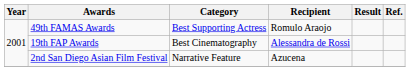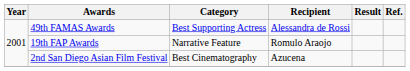49th FAMAS Awards | Recipient: Romulo Araojo -> Alessandra de Rossi
19th FAP Awards | Category: Best Cinematography -> Narrative Feature
19th FAP Awards | Recipient: Alessandra de Rossi -> Romulo Araojo
2nd San Diego Asian Film Festival | Category: Narrative Feature -> Best Cinematography
